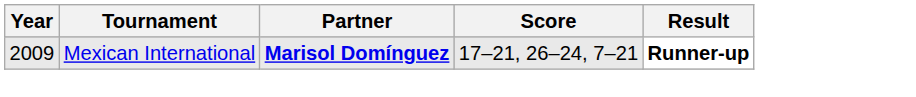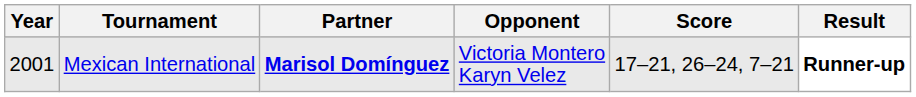+ column: Opponent | Victoria Montero Karyn Velez
Mexican International | Year: 2009 -> 2001
